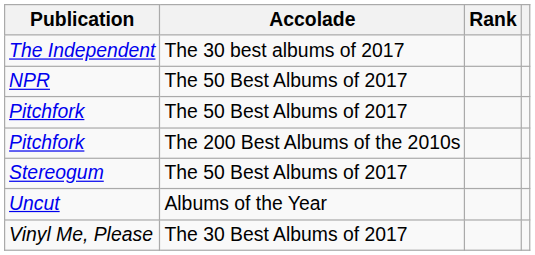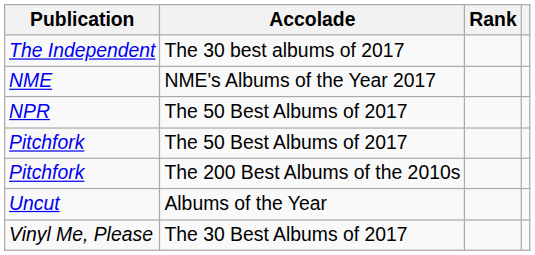+ row: NME | NME's Albums of the Year 2017
- row: Stereogum | The 50 Best Albums of 2017
